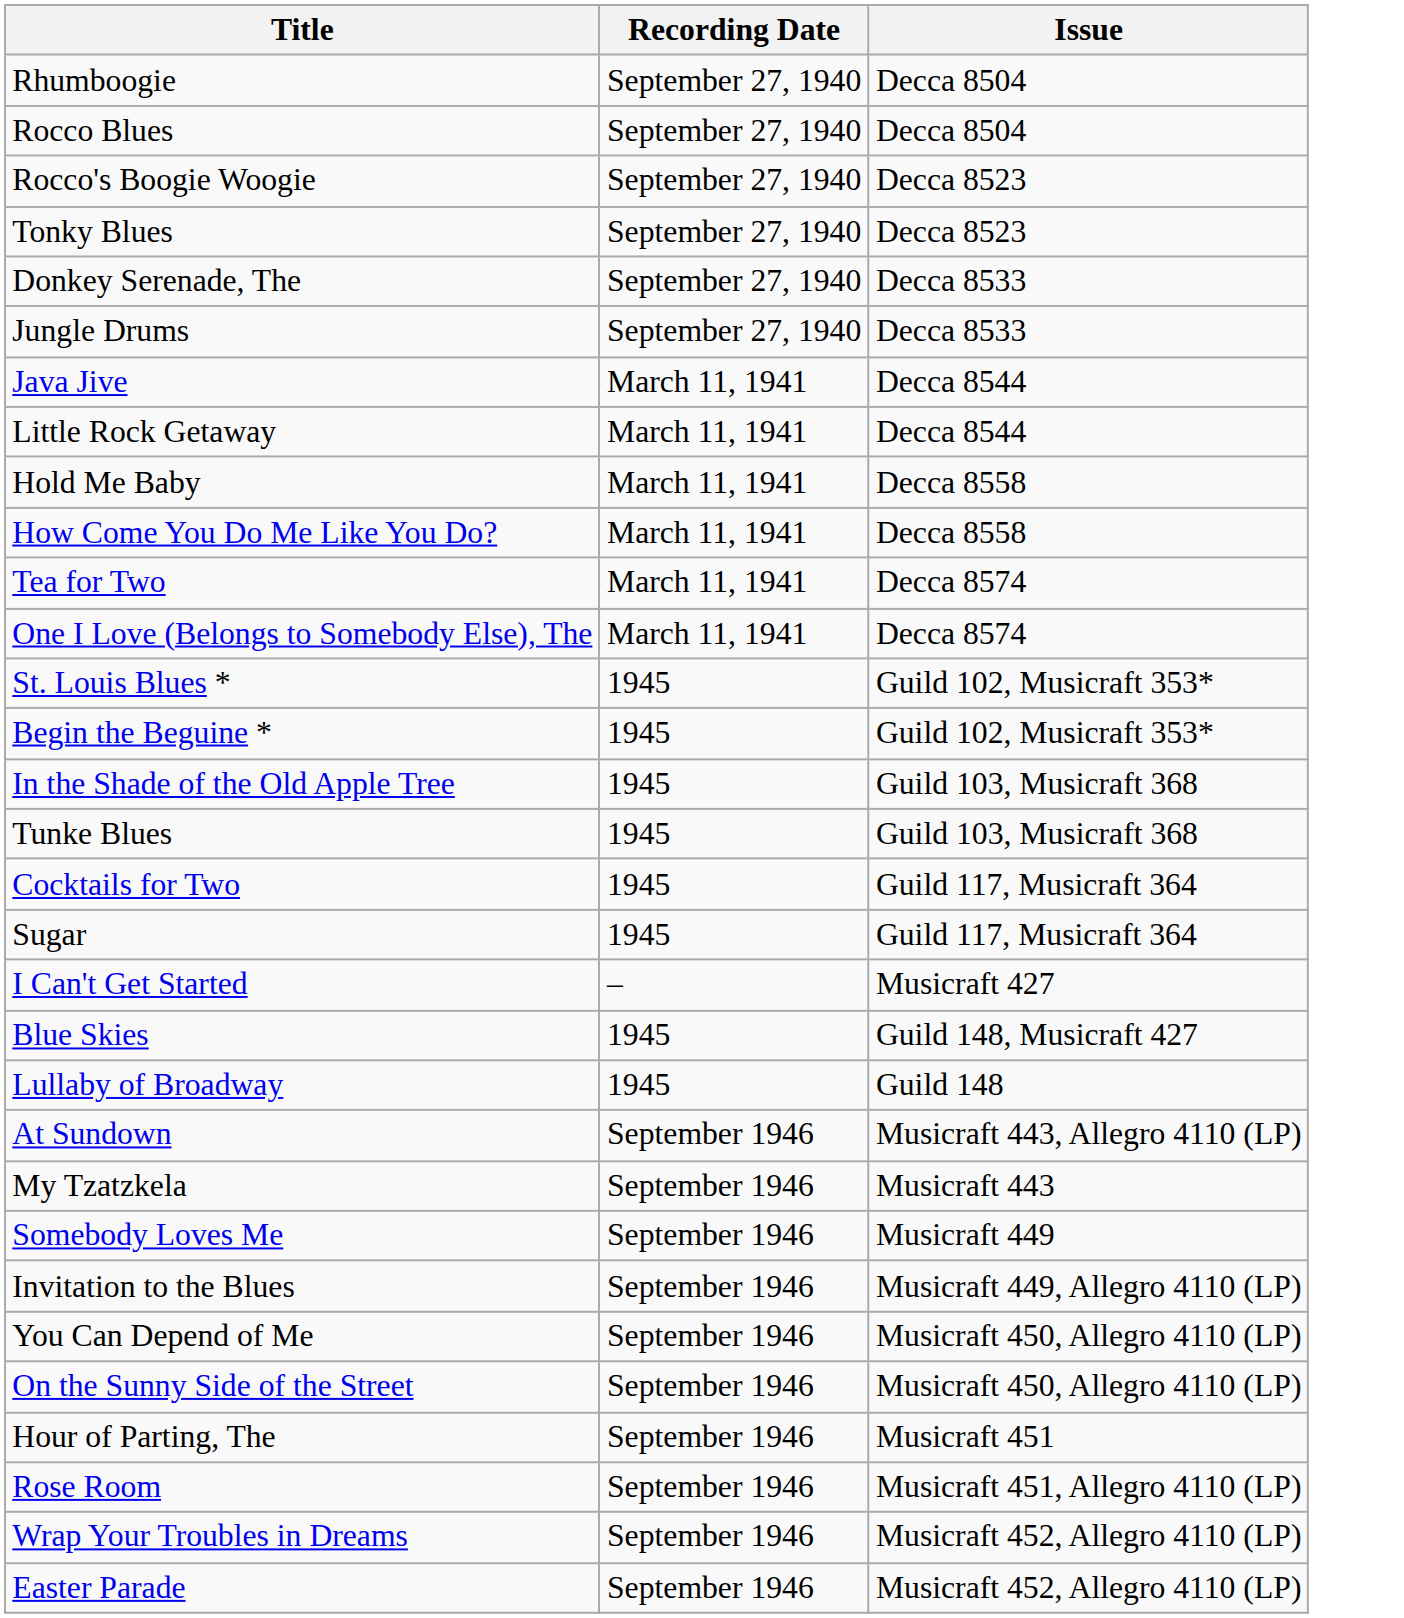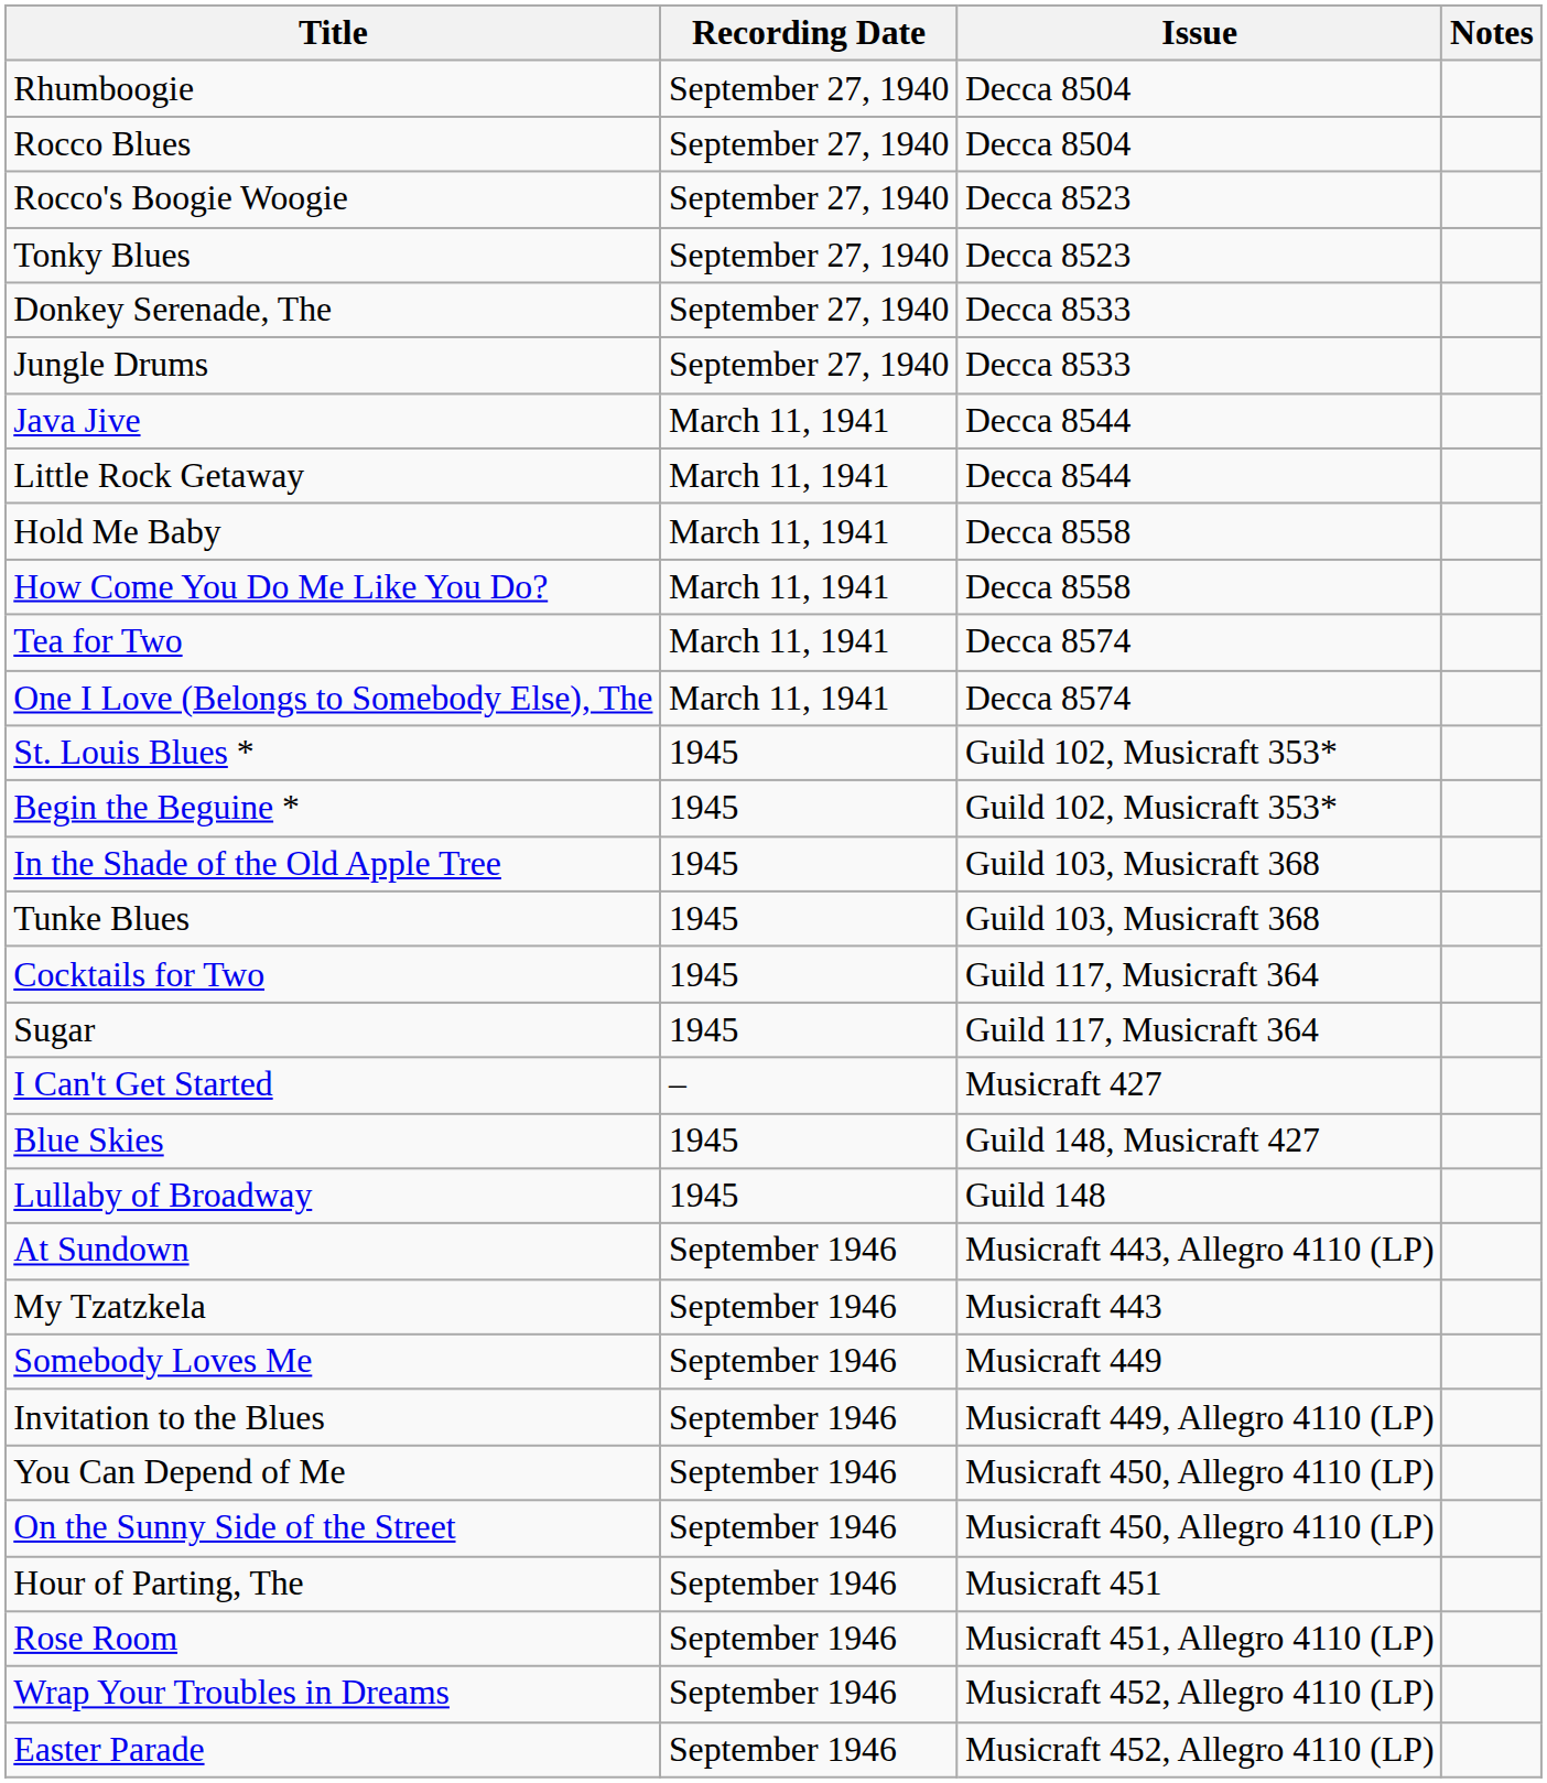+ column: Notes
